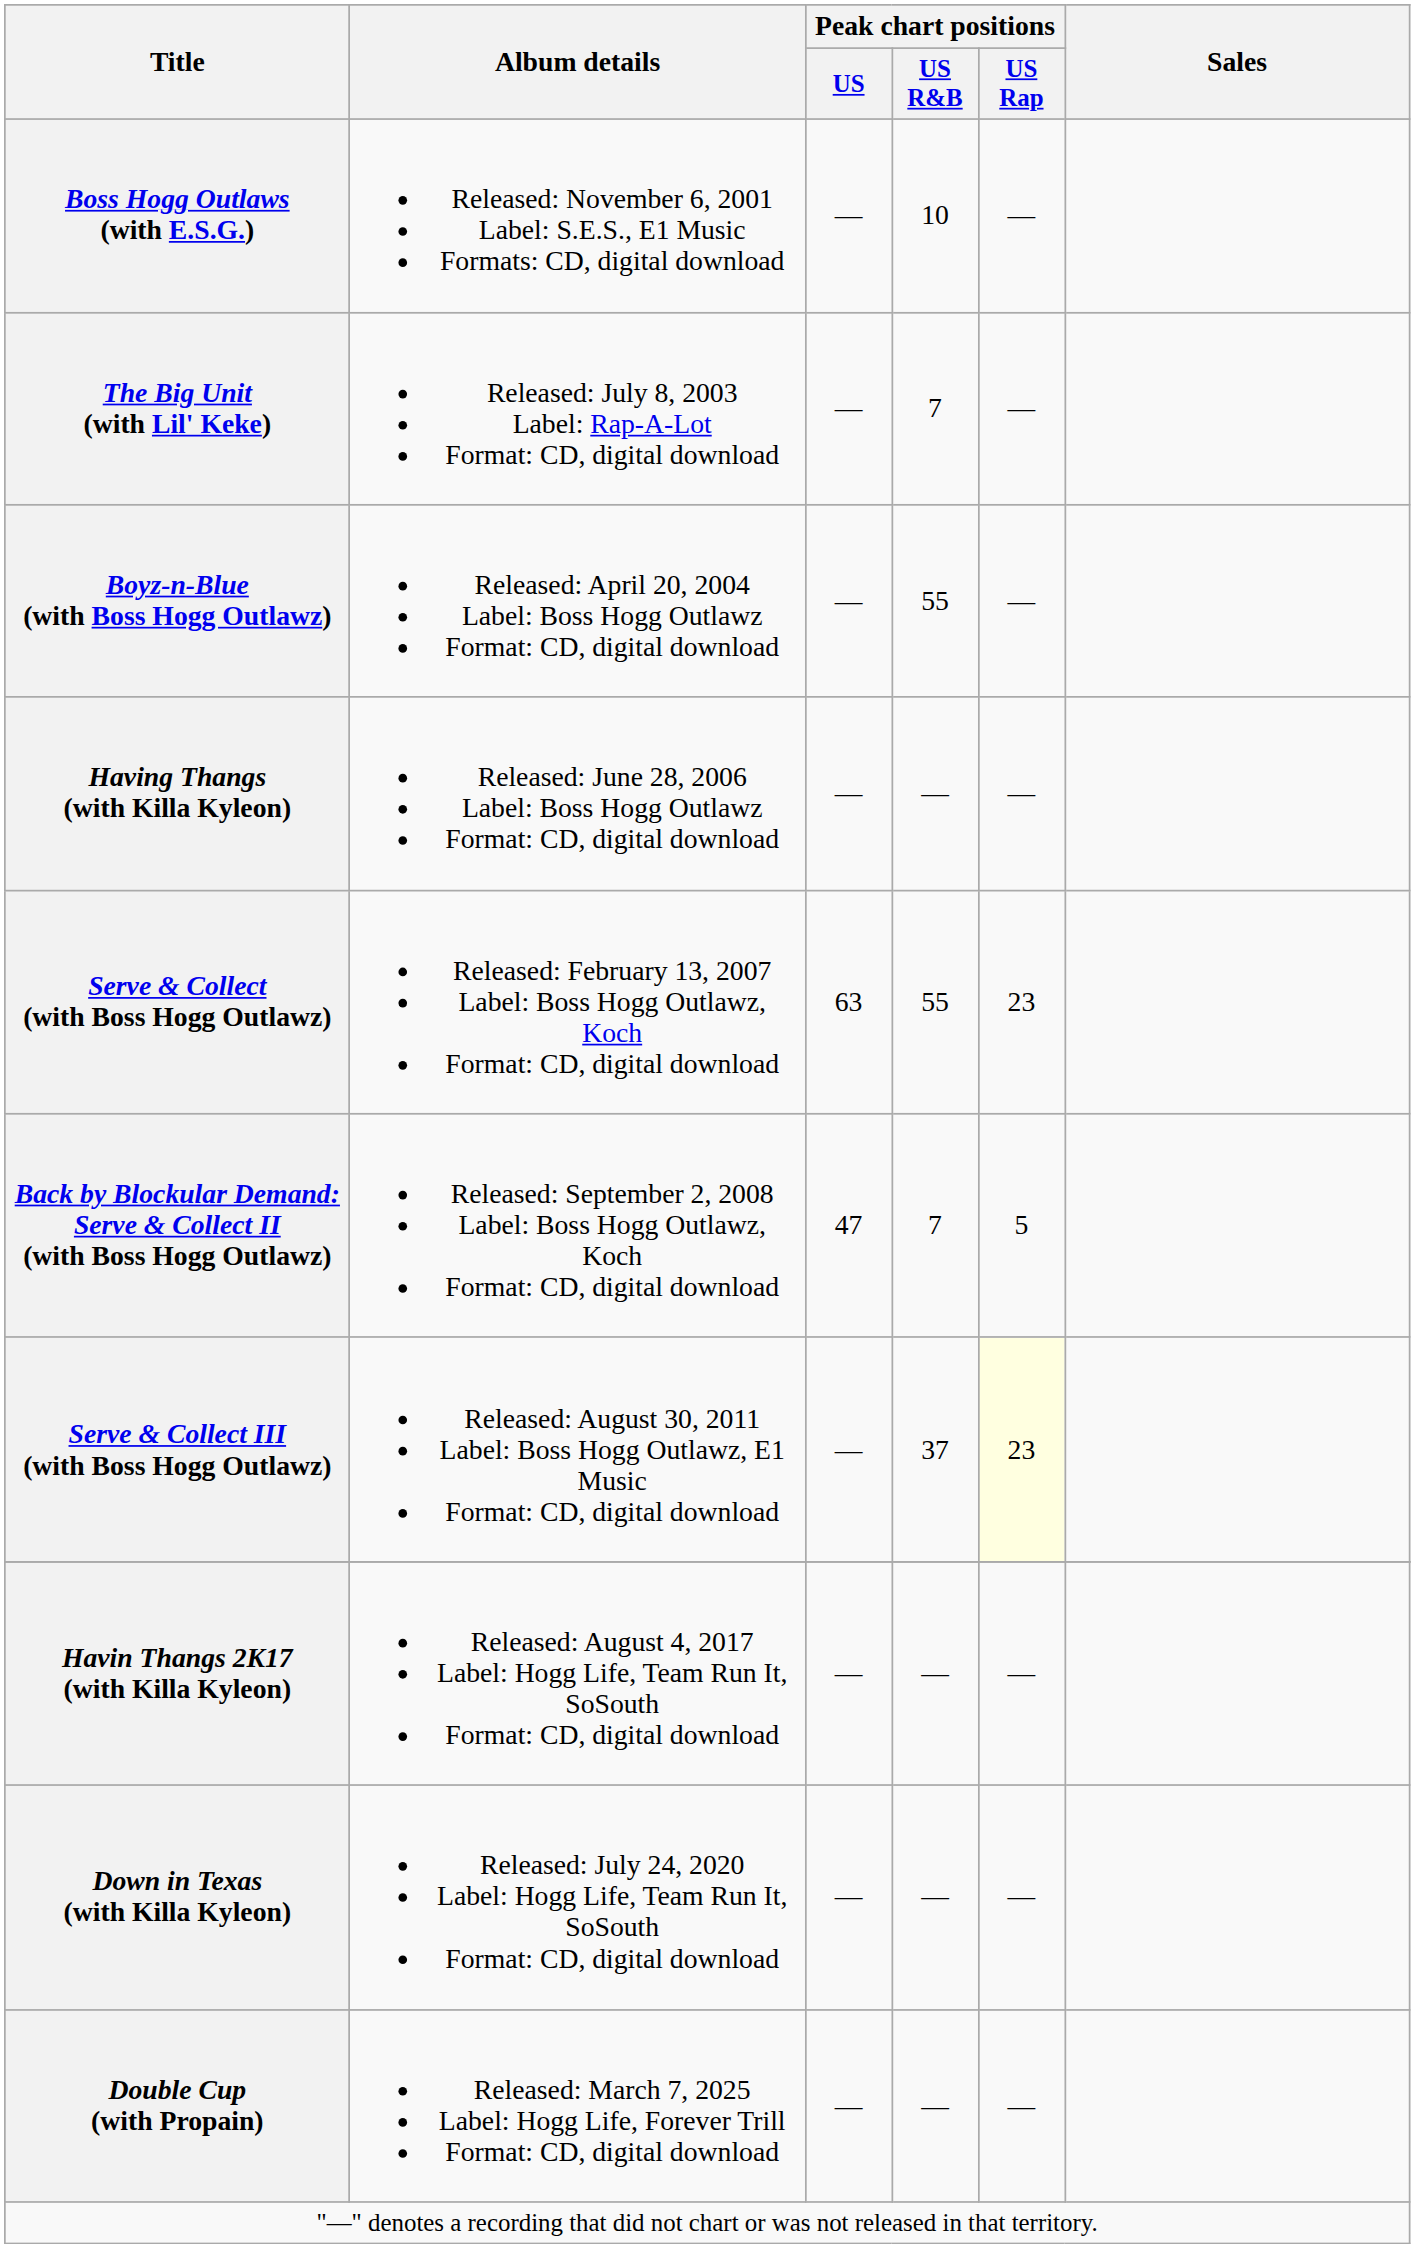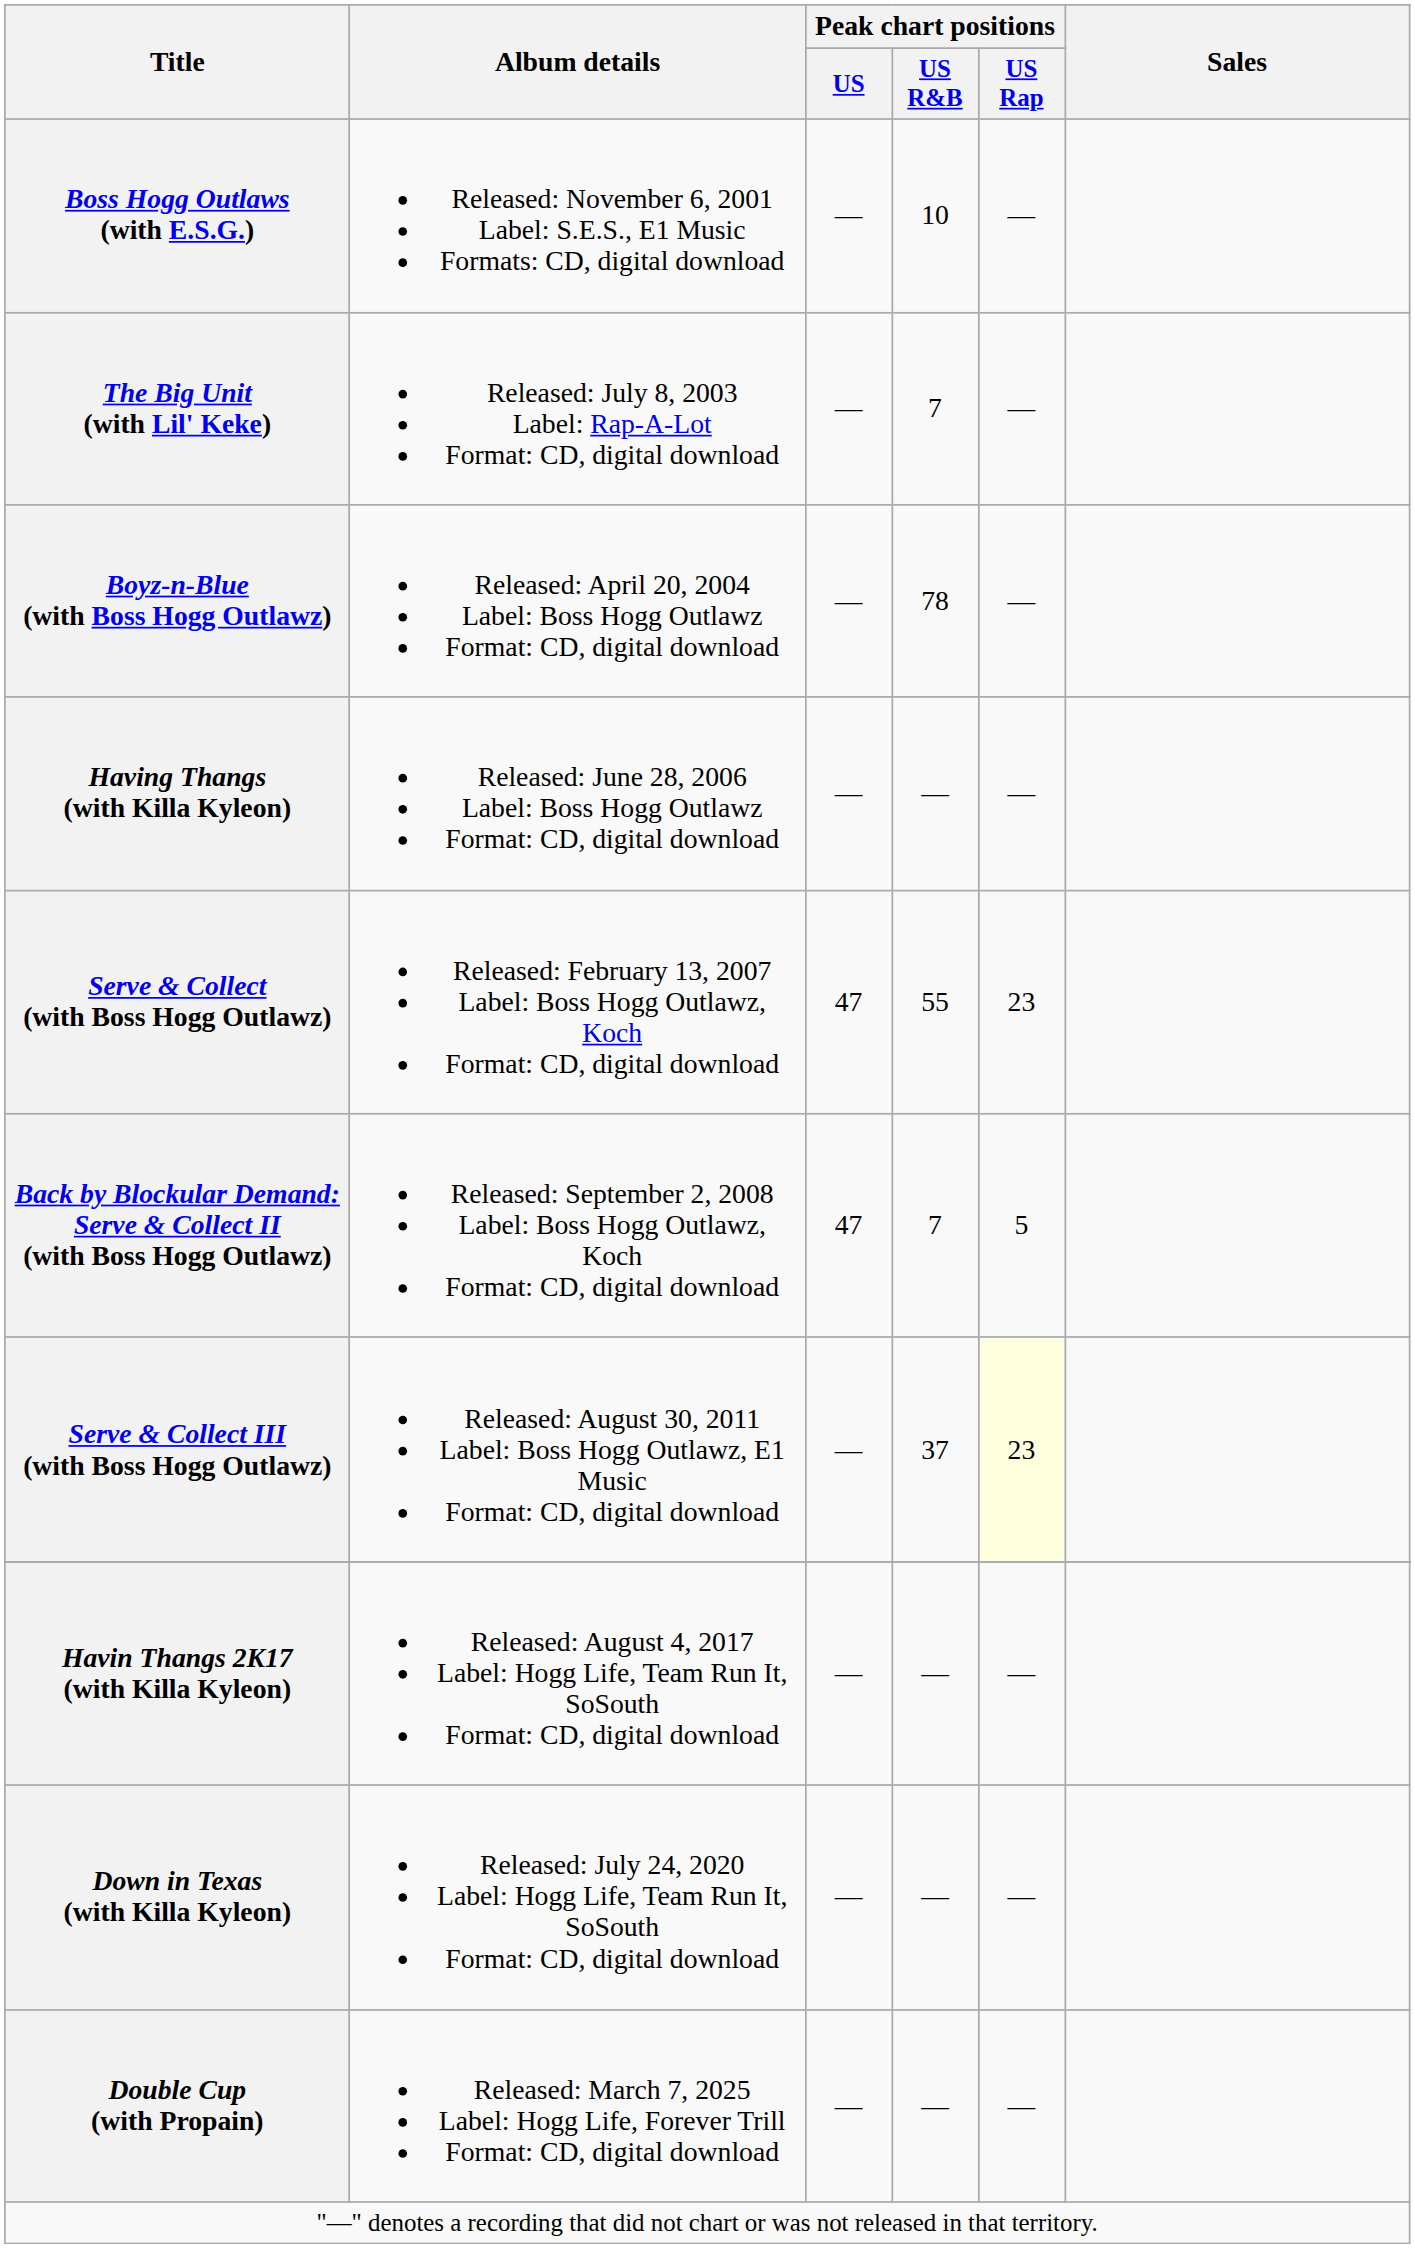Boyz-n-Blue (with Boss Hogg Outlawz) | Peak chart positions / US R&B: 55 -> 78
Serve & Collect (with Boss Hogg Outlawz) | Peak chart positions / US: 63 -> 47
